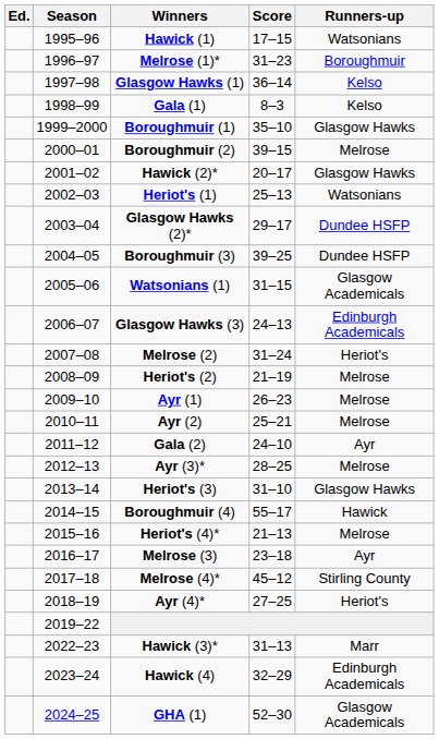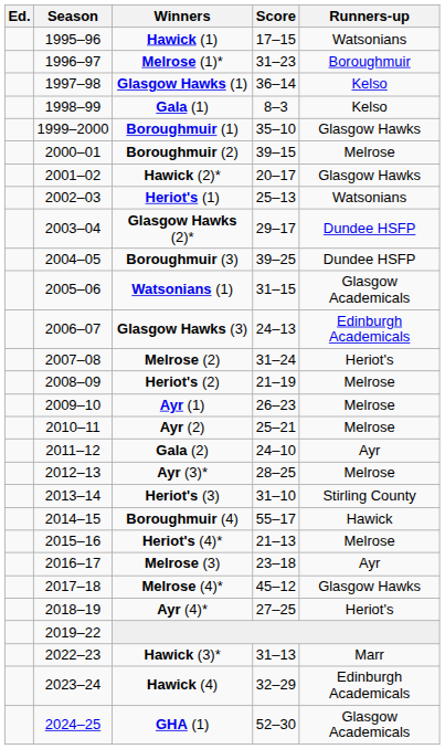Heriot's (3) | Runners-up: Glasgow Hawks -> Stirling County
Melrose (4)* | Runners-up: Stirling County -> Glasgow Hawks
